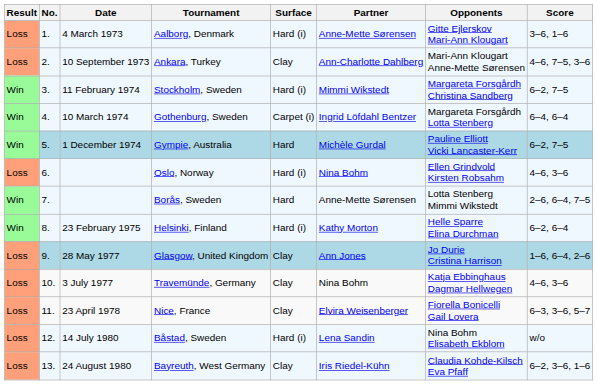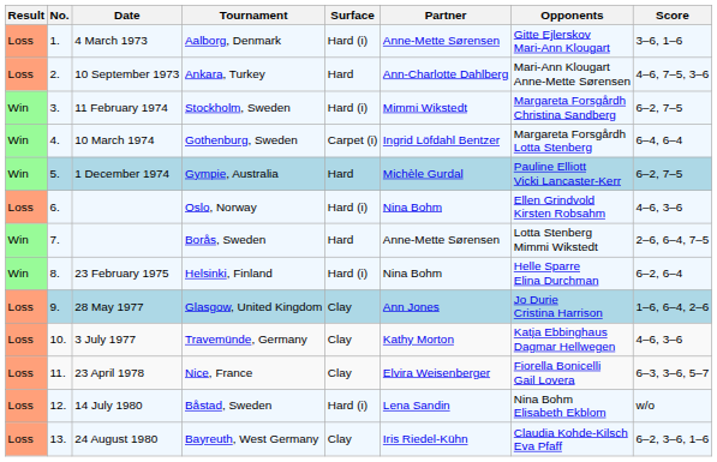Ankara, Turkey | Surface: Clay -> Hard
Helsinki, Finland | Partner: Kathy Morton -> Nina Bohm
Travemünde, Germany | Partner: Nina Bohm -> Kathy Morton
